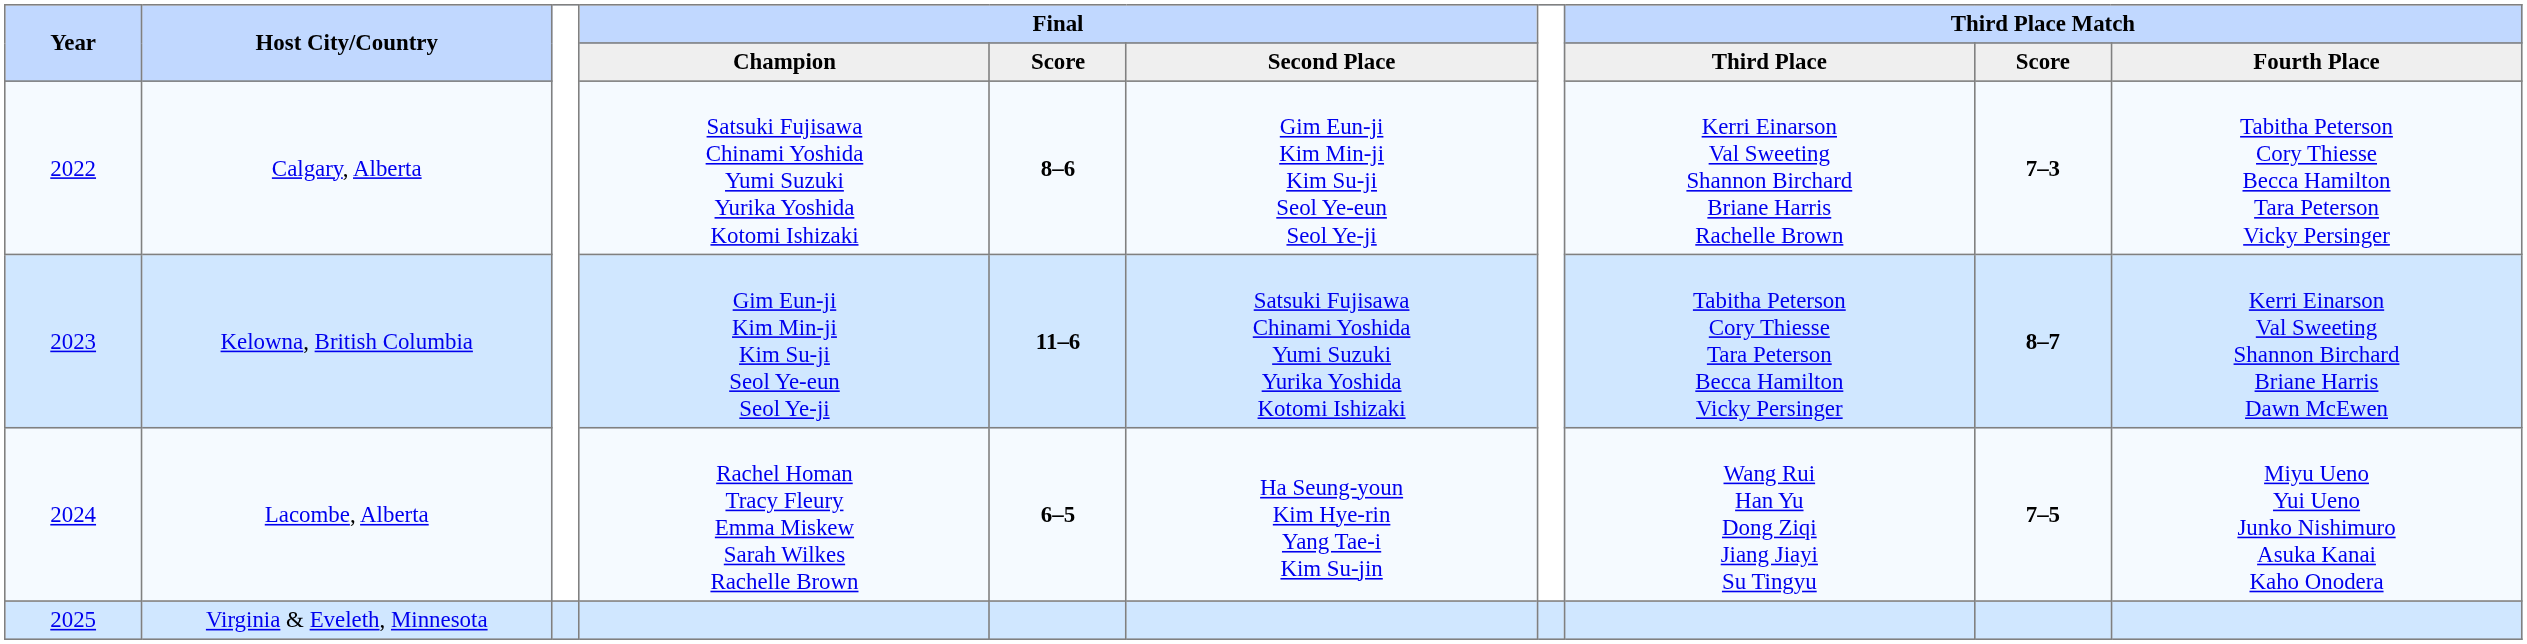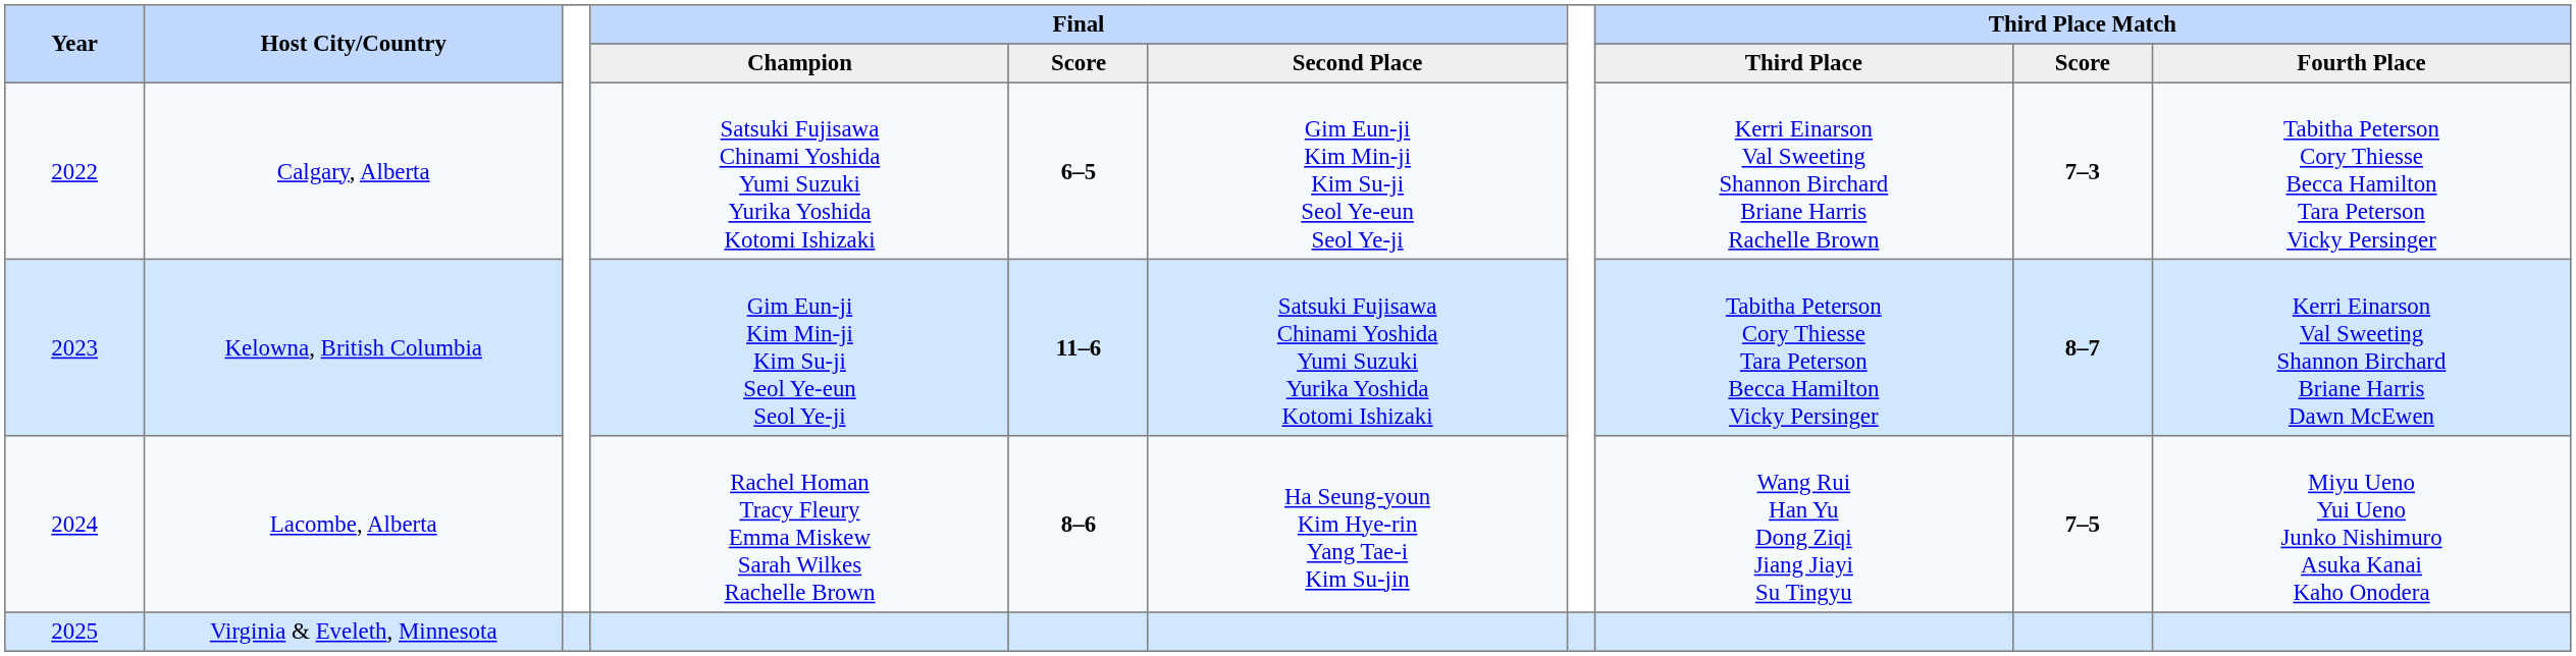Calgary, Alberta | Final / Score: 8–6 -> 6–5
Lacombe, Alberta | Final / Score: 6–5 -> 8–6
